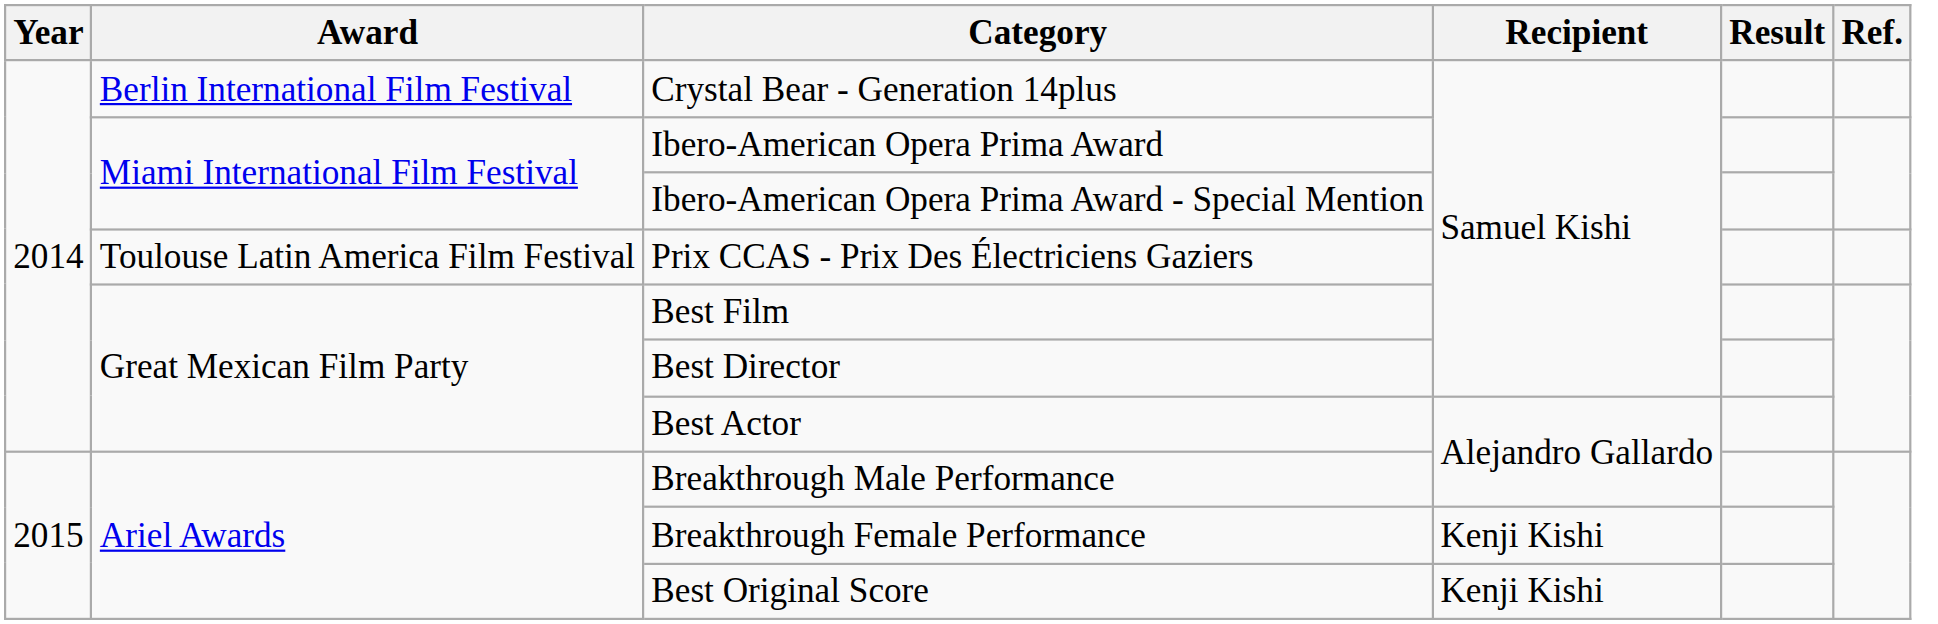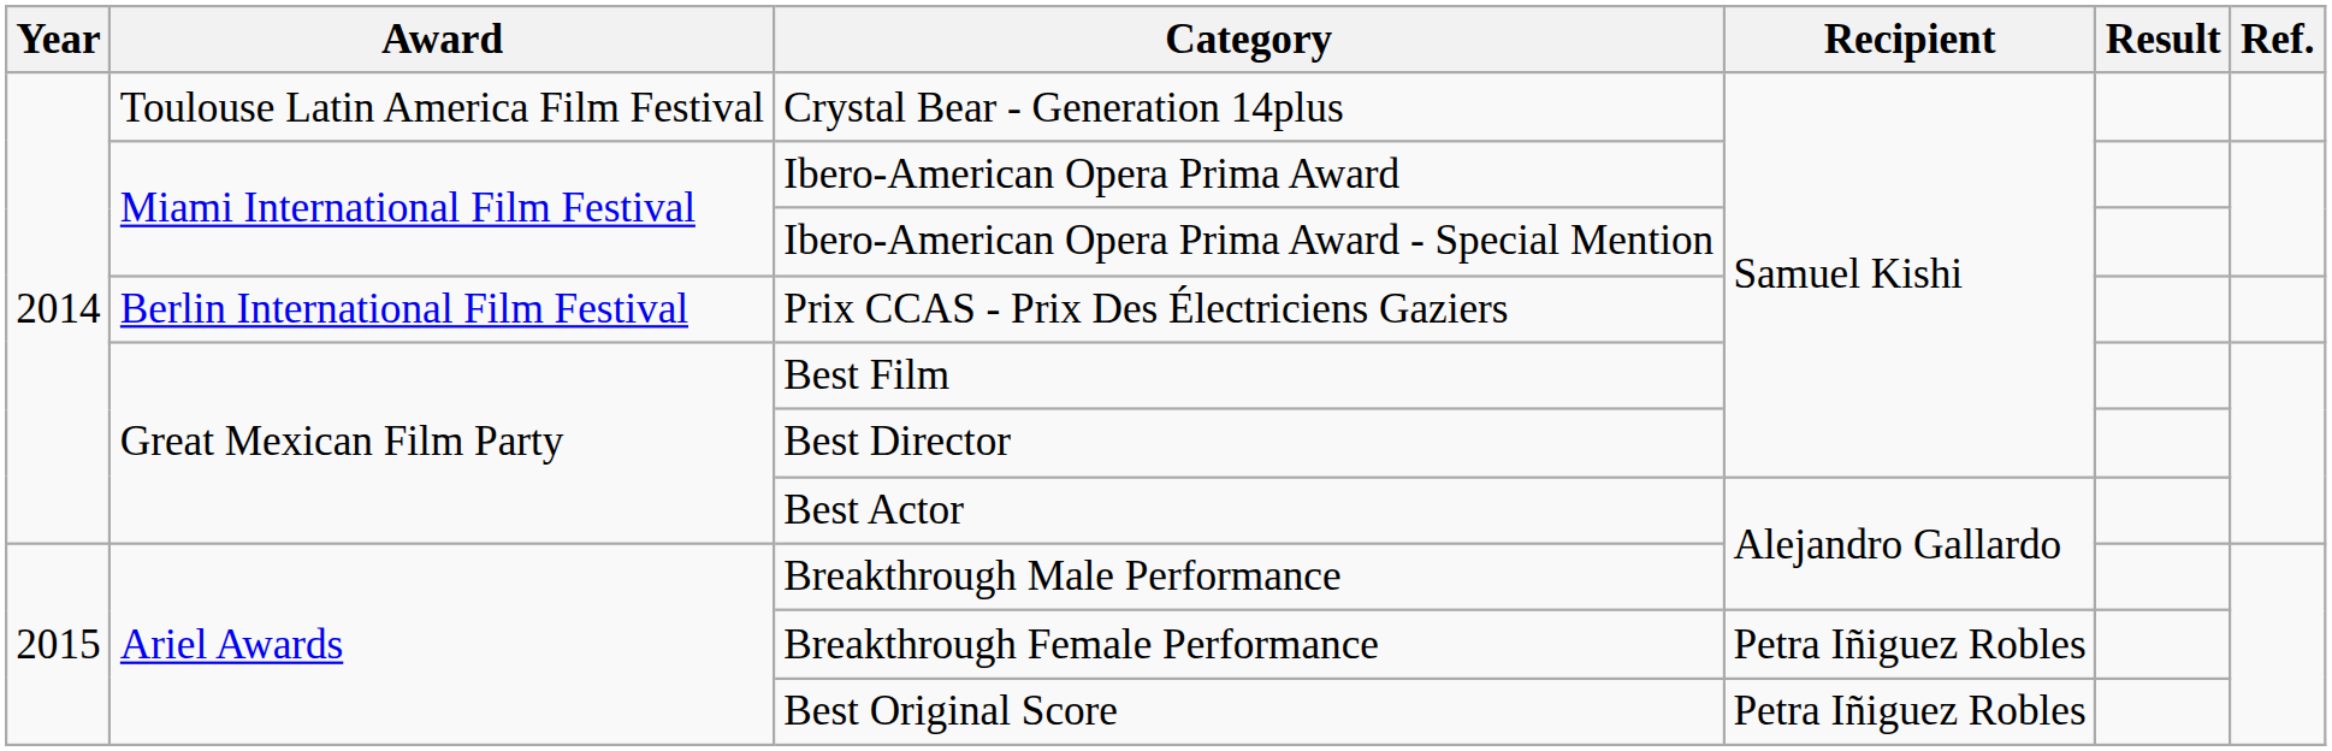Crystal Bear - Generation 14plus | Award: Berlin International Film Festival -> Toulouse Latin America Film Festival
Prix CCAS - Prix Des Électriciens Gaziers | Award: Toulouse Latin America Film Festival -> Berlin International Film Festival
Breakthrough Female Performance | Recipient: Kenji Kishi -> Petra Iñiguez Robles
Best Original Score | Recipient: Kenji Kishi -> Petra Iñiguez Robles
